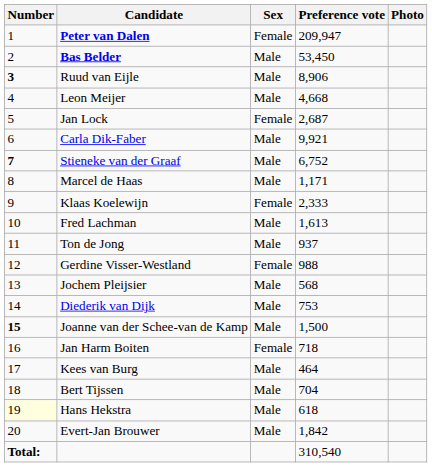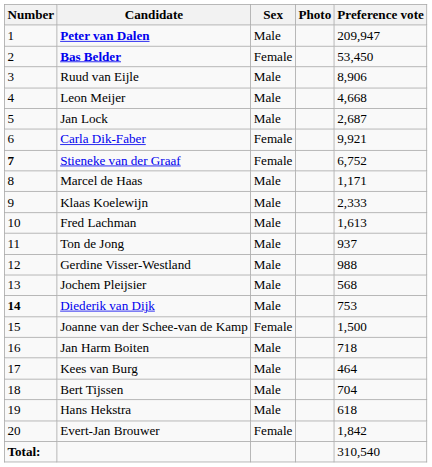columns swapped: Preference vote <-> Photo
Peter van Dalen | Sex: Female -> Male
Bas Belder | Sex: Male -> Female
Ruud van Eijle | Number: bold -> normal
Jan Lock | Sex: Female -> Male
Carla Dik-Faber | Sex: Male -> Female
Stieneke van der Graaf | Sex: Male -> Female
Klaas Koelewijn | Sex: Female -> Male
Gerdine Visser-Westland | Sex: Female -> Male
Diederik van Dijk | Number: normal -> bold
Joanne van der Schee-van de Kamp | Number: bold -> normal
Joanne van der Schee-van de Kamp | Sex: Male -> Female
Jan Harm Boiten | Sex: Female -> Male
Hans Hekstra | Number: lightyellow background -> no background
Evert-Jan Brouwer | Sex: Male -> Female
